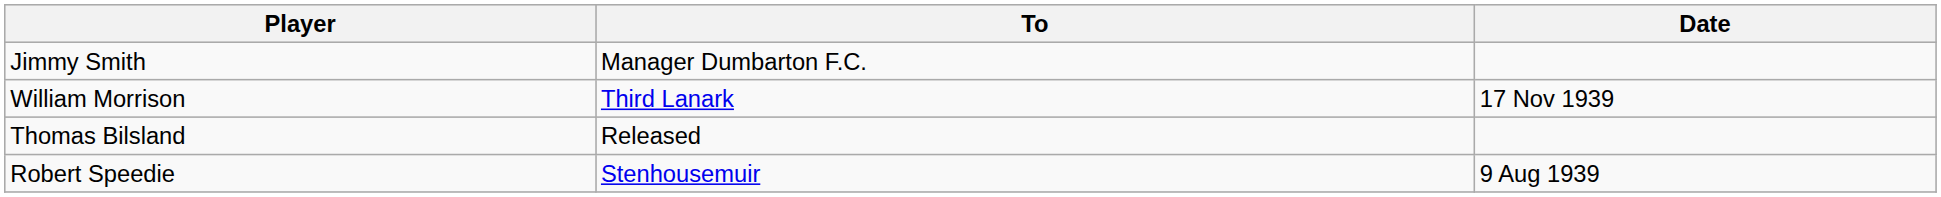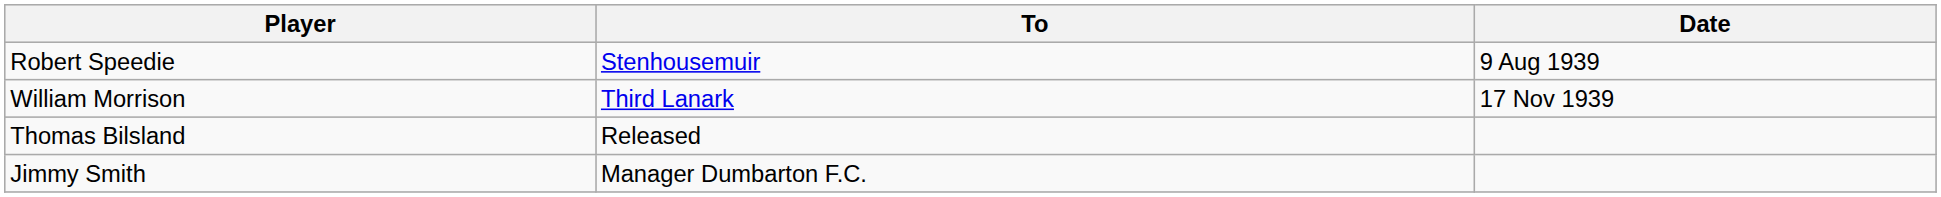rows swapped: Robert Speedie <-> Jimmy Smith
